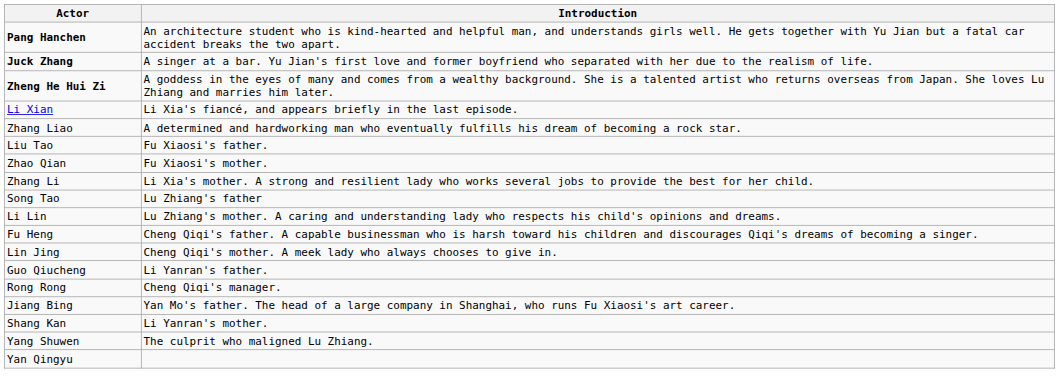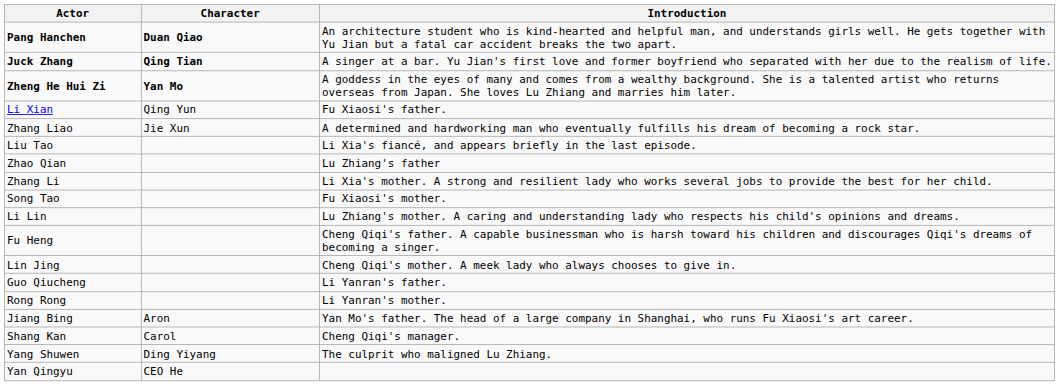+ column: Character | Duan Qiao | Qing Tian | Yan Mo | Qing Yun | Jie Xun | Aron | Carol | Ding Yiyang | CEO He
Li Xian | Introduction: Li Xia's fiancé, and appears briefly in the last episode. -> Fu Xiaosi's father.
Liu Tao | Introduction: Fu Xiaosi's father. -> Li Xia's fiancé, and appears briefly in the last episode.
Zhao Qian | Introduction: Fu Xiaosi's mother. -> Lu Zhiang's father
Song Tao | Introduction: Lu Zhiang's father -> Fu Xiaosi's mother.
Rong Rong | Introduction: Cheng Qiqi's manager. -> Li Yanran's mother.
Shang Kan | Introduction: Li Yanran's mother. -> Cheng Qiqi's manager.
